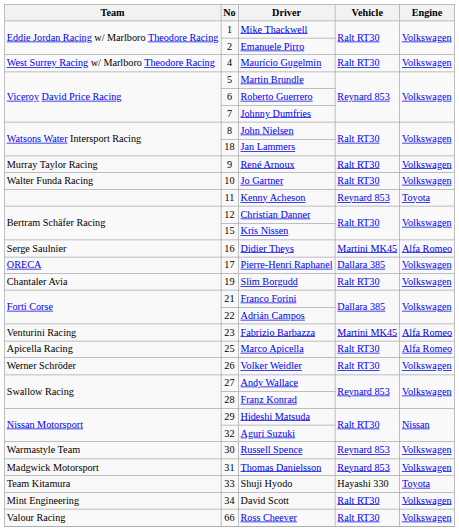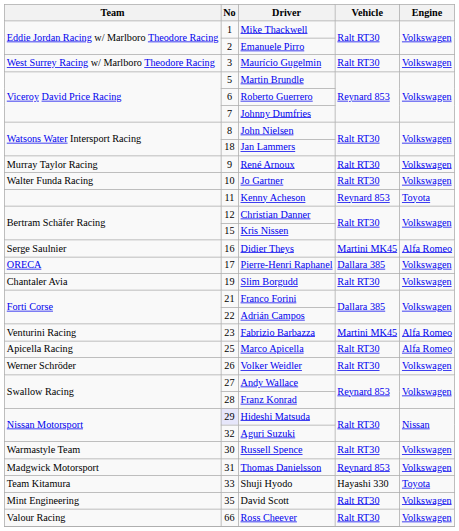Maurício Gugelmin | No: 4 -> 3
Hideshi Matsuda | No: no background -> lavender background
Russell Spence | Vehicle: Reynard 853 -> Ralt RT30
David Scott | No: 34 -> 35
